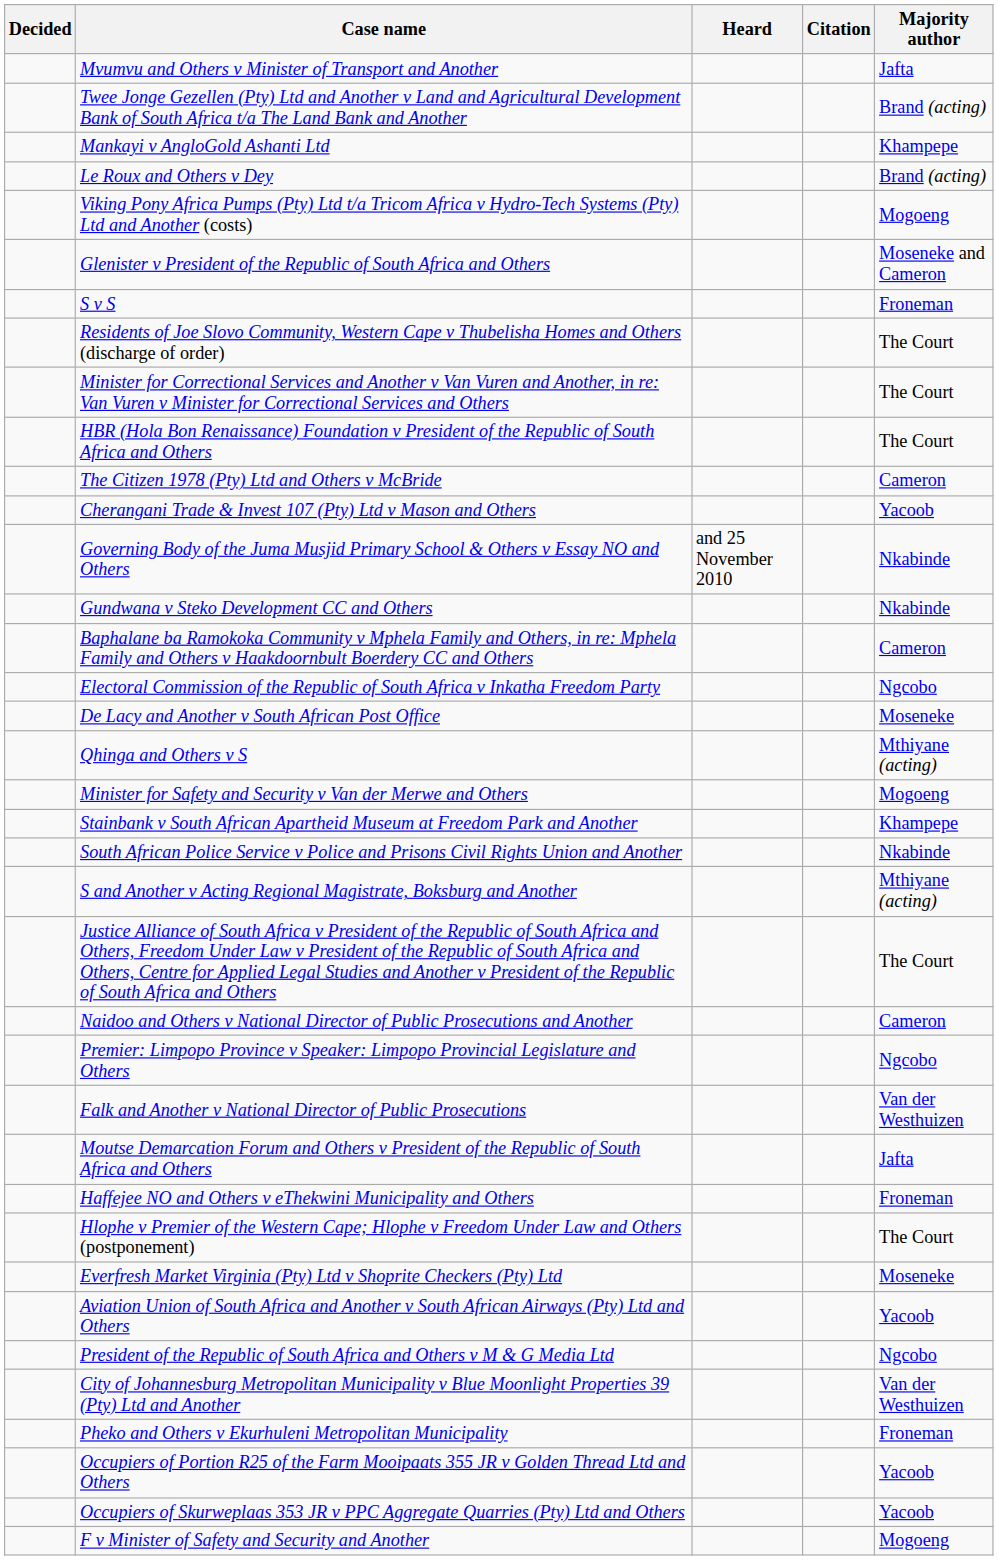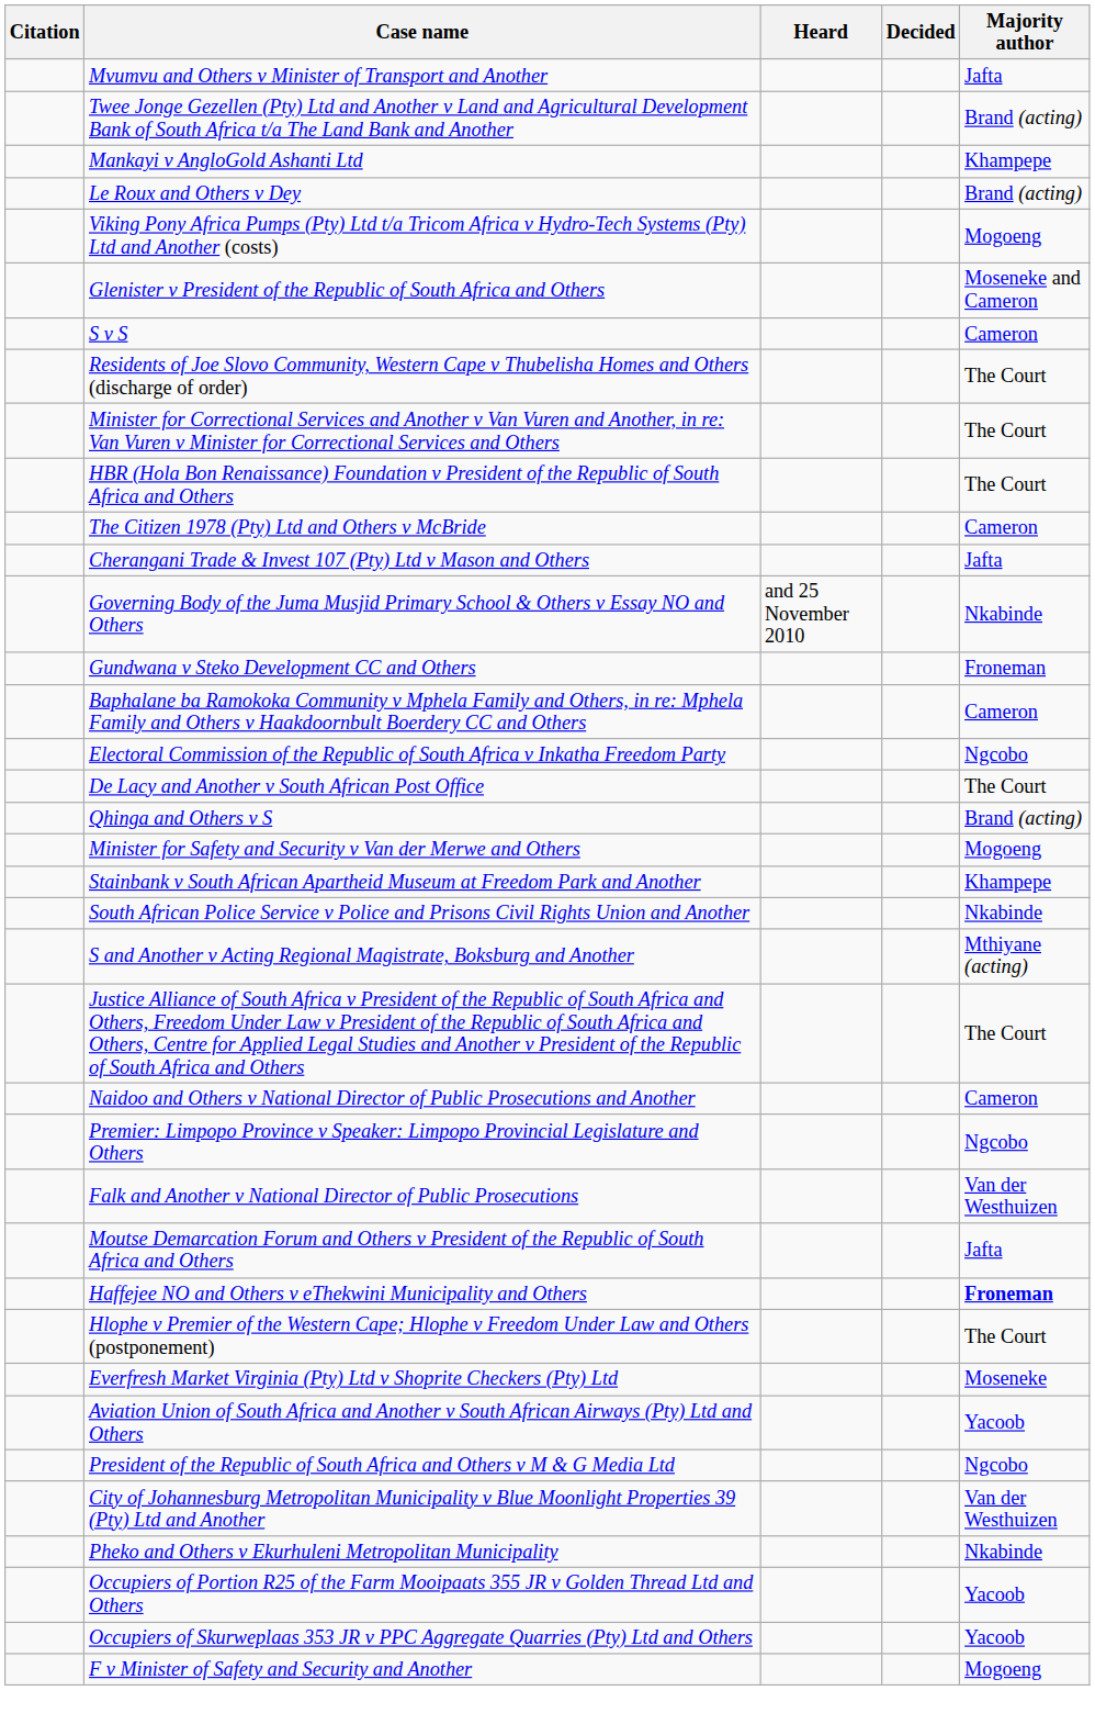columns swapped: Citation <-> Decided
S v S | Majority author: Froneman -> Cameron
Cherangani Trade & Invest 107 (Pty) Ltd v Mason and Others | Majority author: Yacoob -> Jafta
Gundwana v Steko Development CC and Others | Majority author: Nkabinde -> Froneman
De Lacy and Another v South African Post Office | Majority author: Moseneke -> The Court
Qhinga and Others v S | Majority author: Mthiyane (acting) -> Brand (acting)
Haffejee NO and Others v eThekwini Municipality and Others | Majority author: normal -> bold
Pheko and Others v Ekurhuleni Metropolitan Municipality | Majority author: Froneman -> Nkabinde
